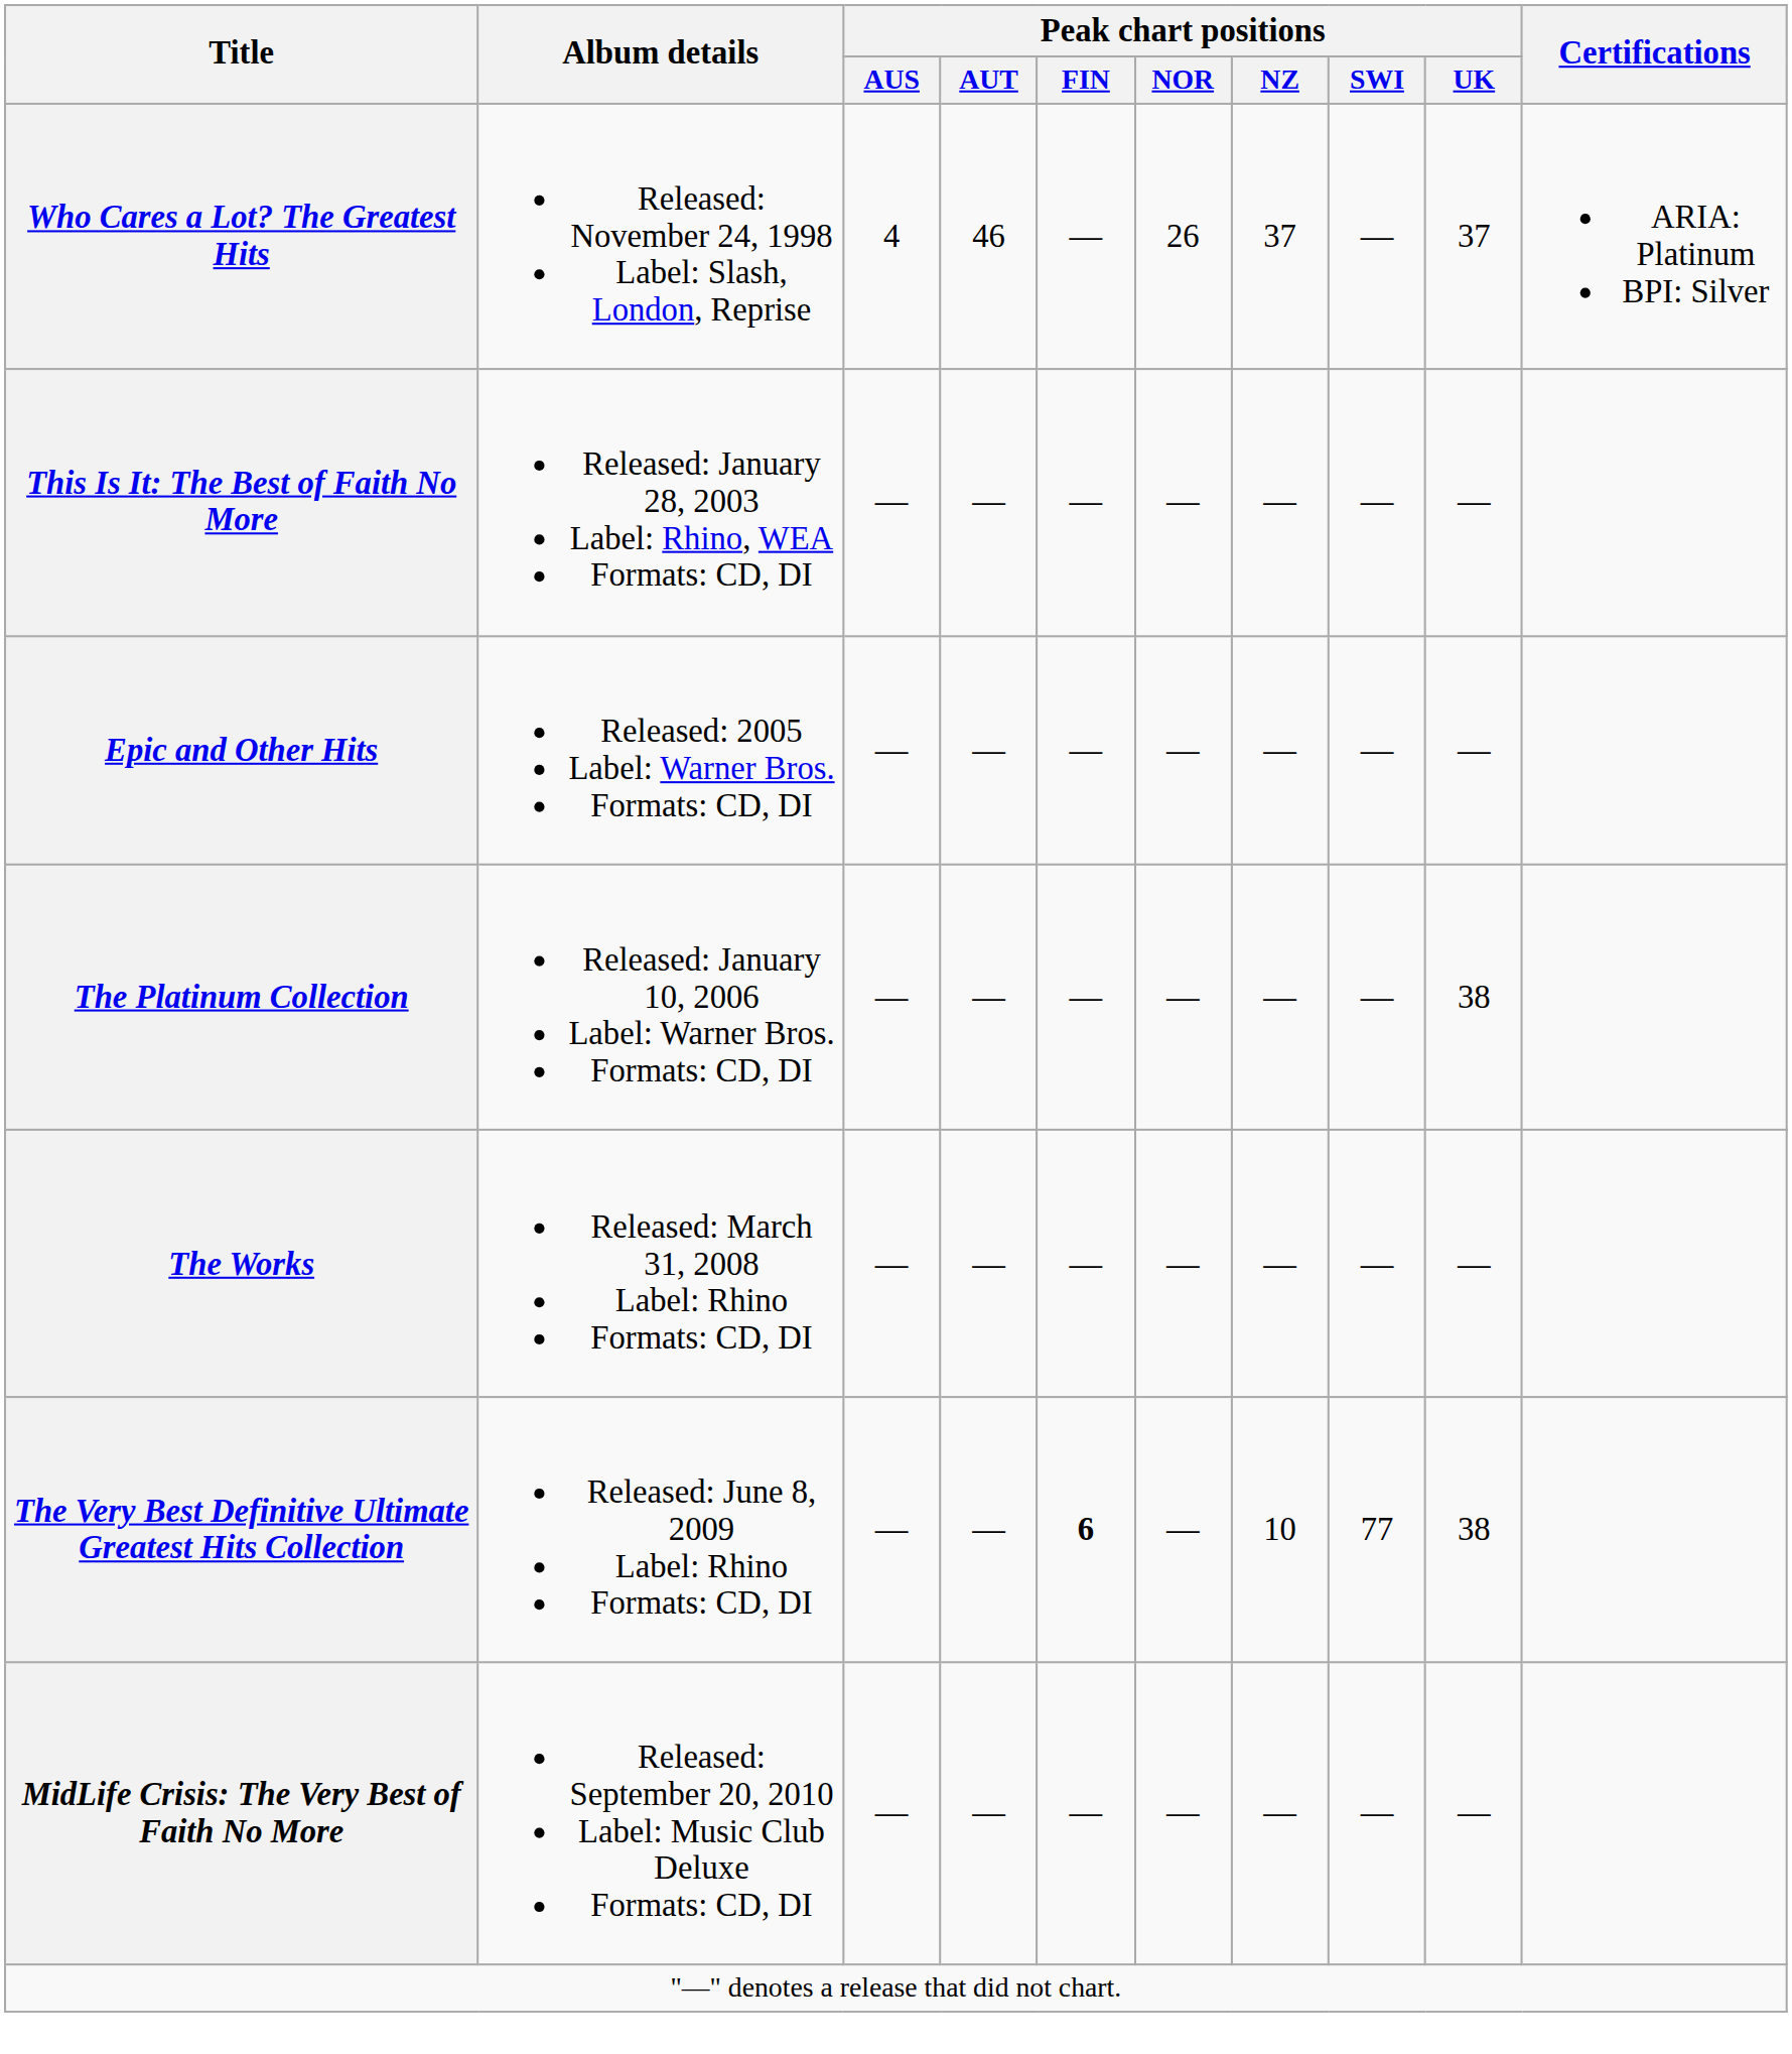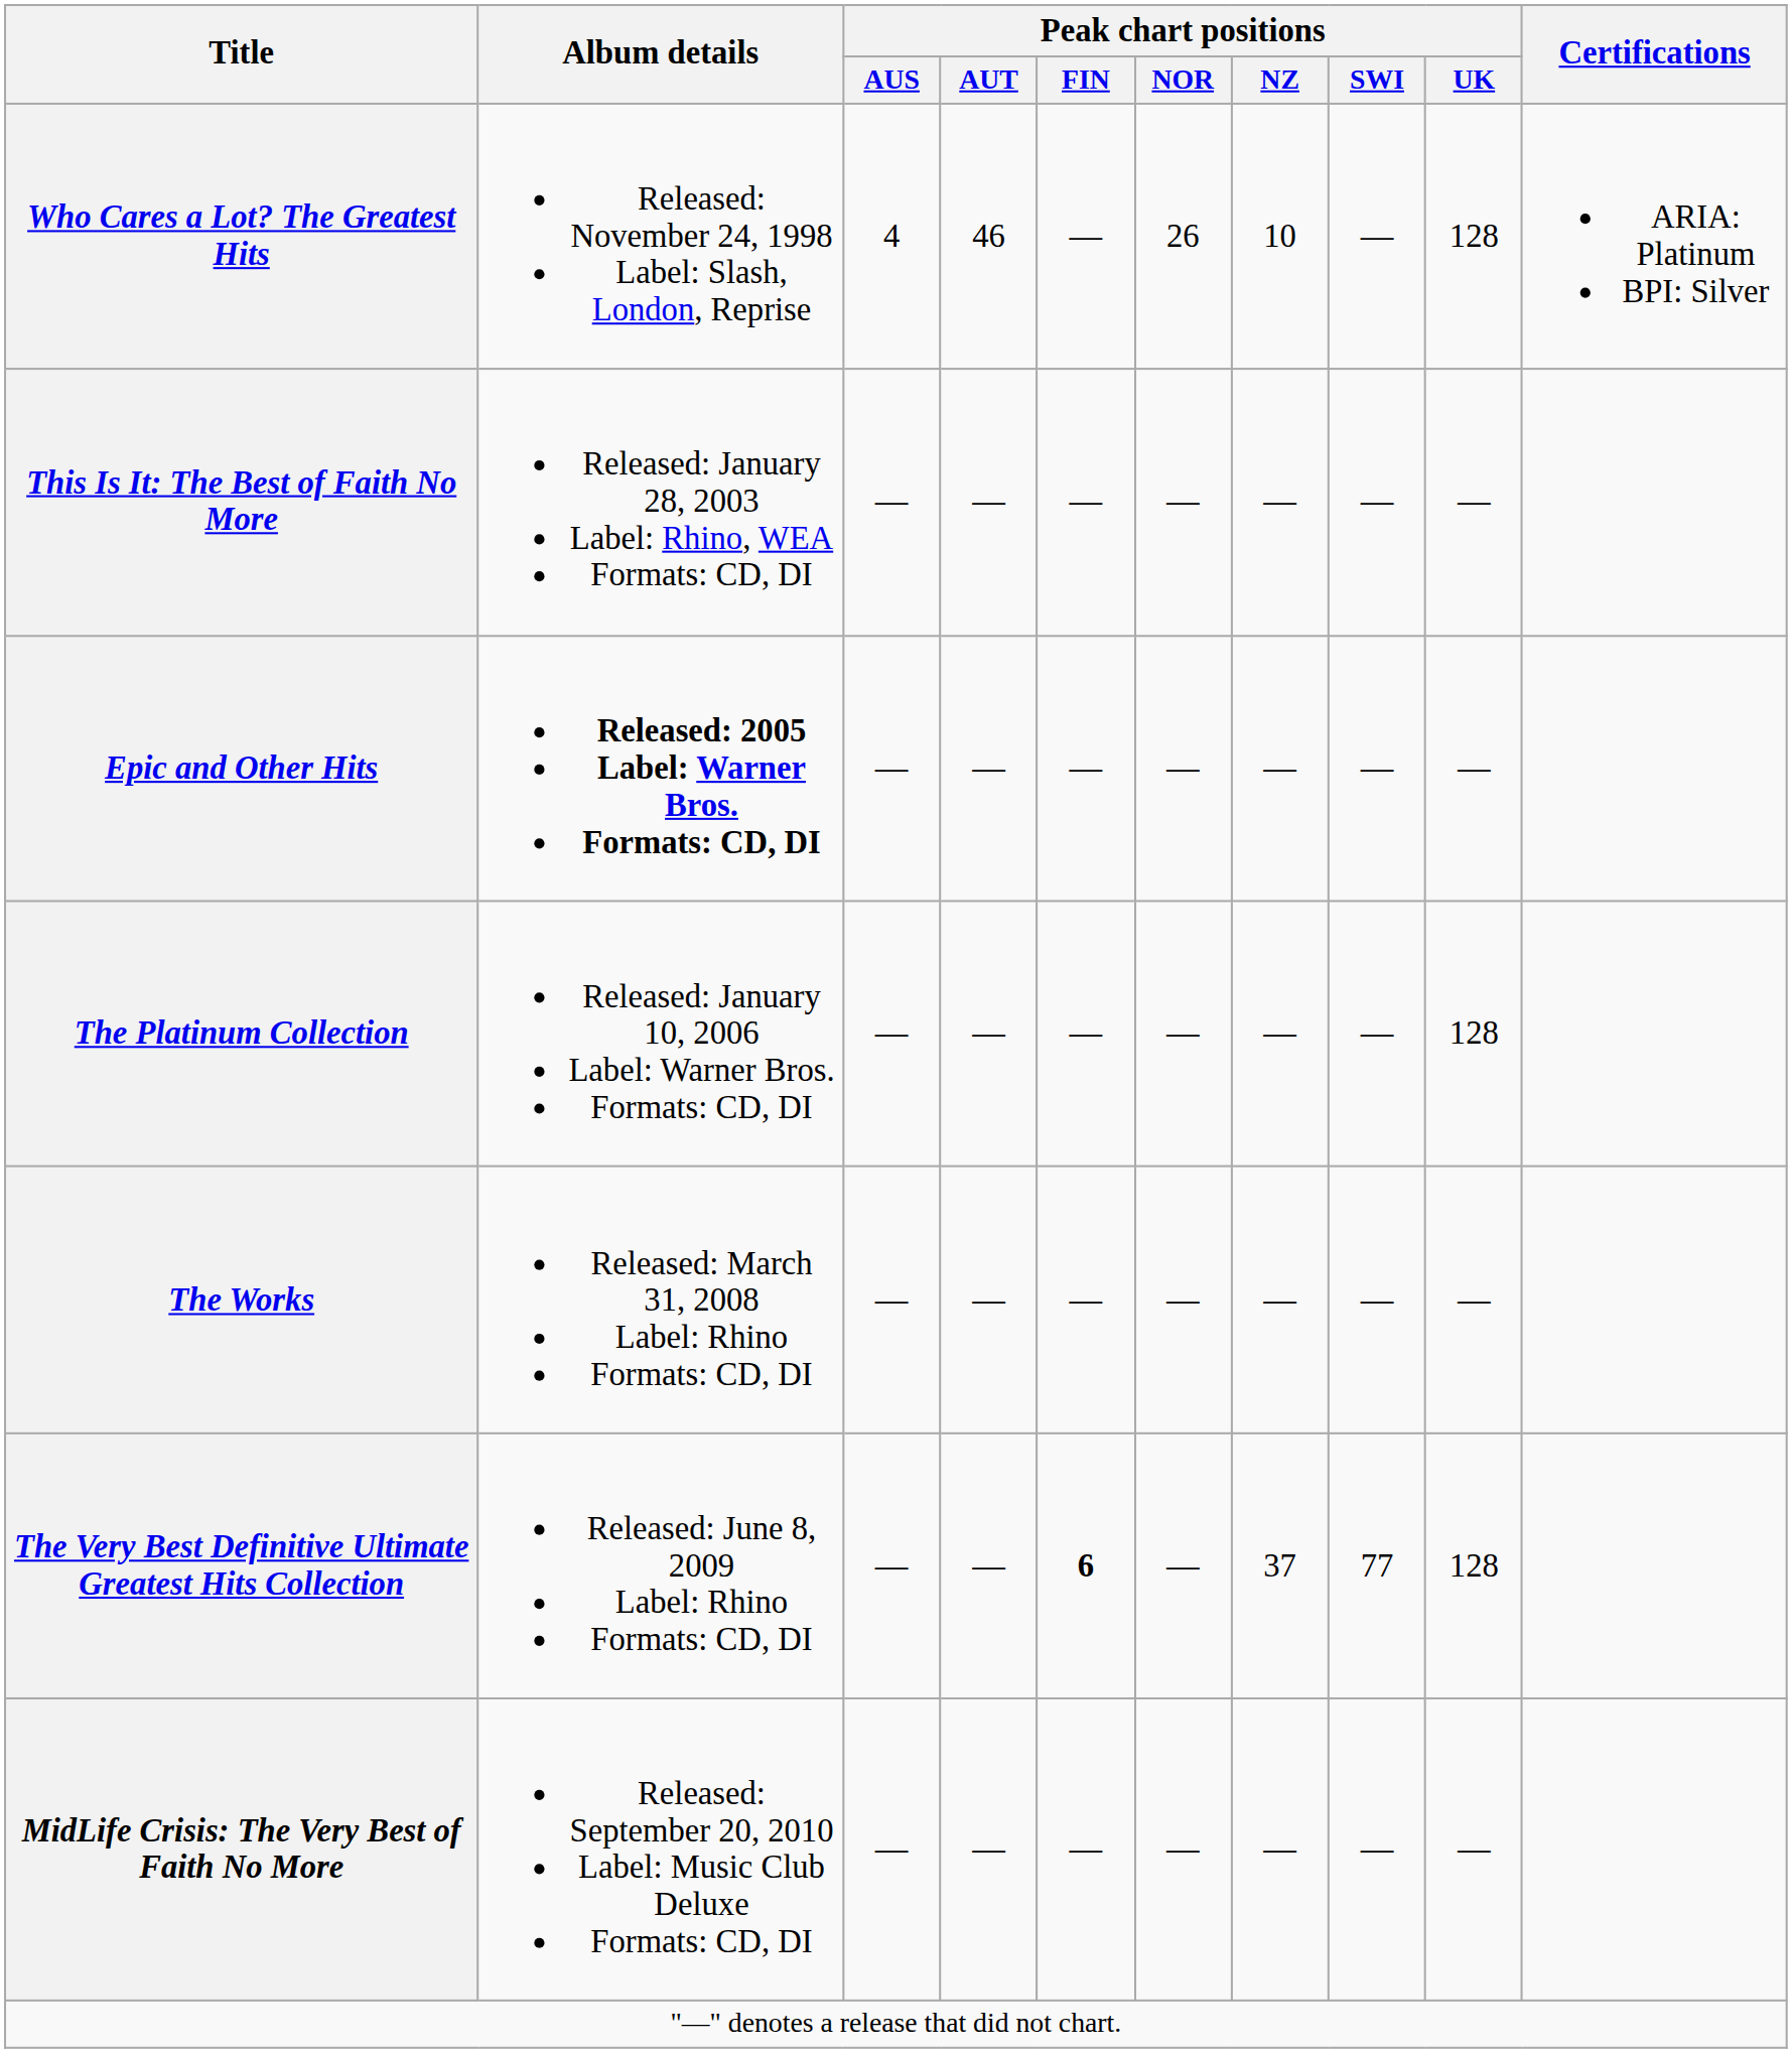Who Cares a Lot? The Greatest Hits | Peak chart positions / NZ: 37 -> 10
Who Cares a Lot? The Greatest Hits | Peak chart positions / UK: 37 -> 128
Epic and Other Hits | Album details: normal -> bold
The Platinum Collection | Peak chart positions / UK: 38 -> 128
The Very Best Definitive Ultimate Greatest Hits Collection | Peak chart positions / NZ: 10 -> 37
The Very Best Definitive Ultimate Greatest Hits Collection | Peak chart positions / UK: 38 -> 128
